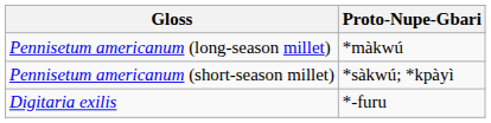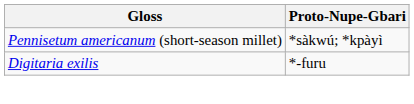- row: Pennisetum americanum (long-season millet) | *màkwú
